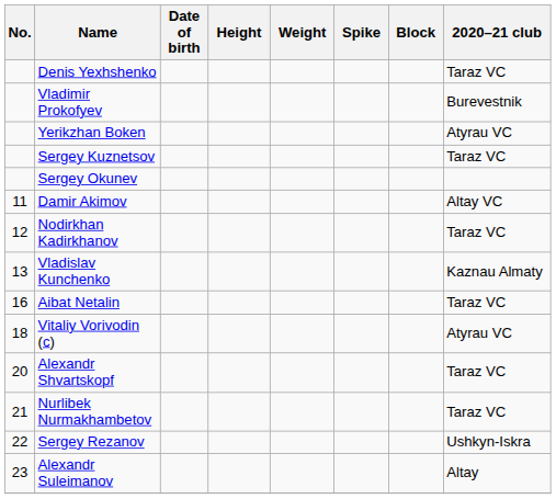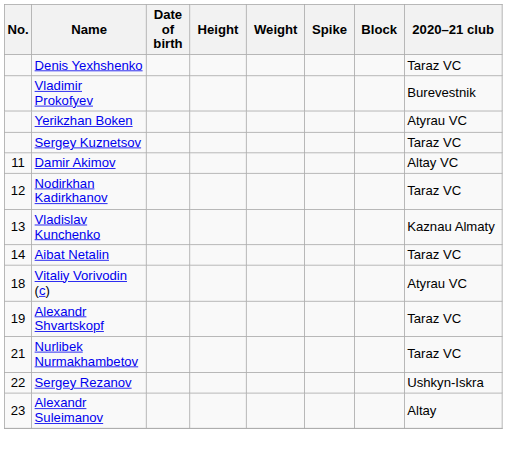- row: Sergey Okunev
Aibat Netalin | No.: 16 -> 14
Alexandr Shvartskopf | No.: 20 -> 19
